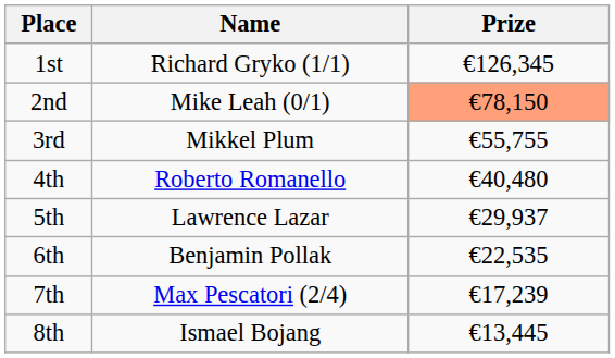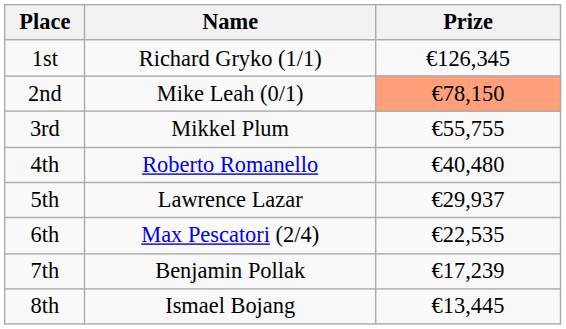6th | Name: Benjamin Pollak -> Max Pescatori (2/4)
7th | Name: Max Pescatori (2/4) -> Benjamin Pollak
